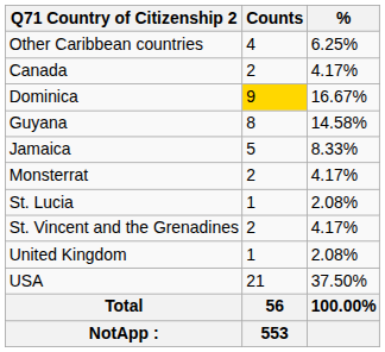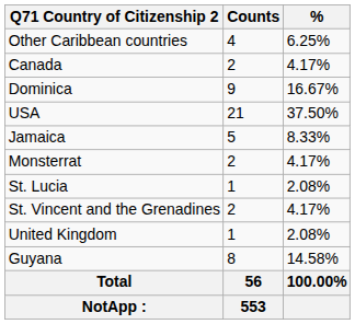Dominica | Counts: gold background -> no background
rows swapped: Guyana <-> USA
